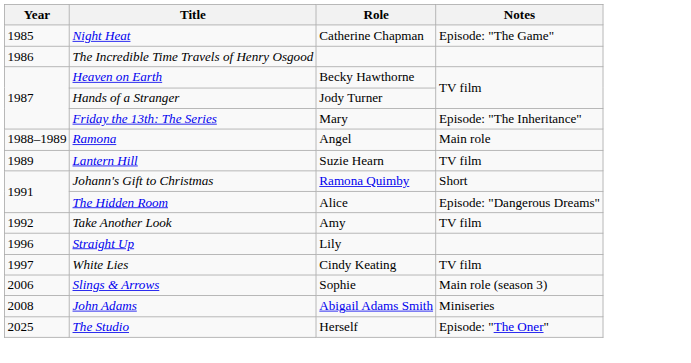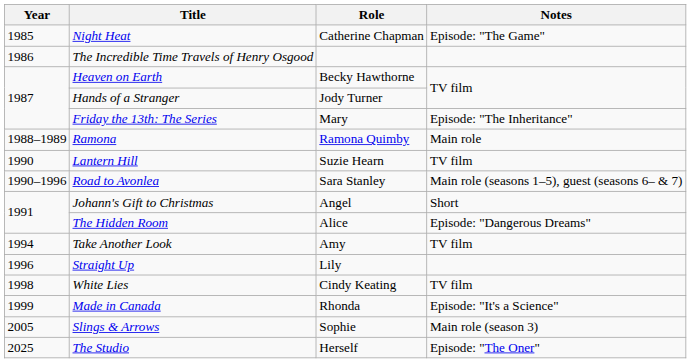Ramona | Role: Angel -> Ramona Quimby
Lantern Hill | Year: 1989 -> 1990
+ row: 1990–1996 | Road to Avonlea | Sara Stanley | Main role (seasons 1–5), guest (seasons 6– & 7)
Johann's Gift to Christmas | Role: Ramona Quimby -> Angel
Take Another Look | Year: 1992 -> 1994
White Lies | Year: 1997 -> 1998
+ row: 1999 | Made in Canada | Rhonda | Episode: "It's a Science"
Slings & Arrows | Year: 2006 -> 2005
- row: 2008 | John Adams | Abigail Adams Smith | Miniseries
